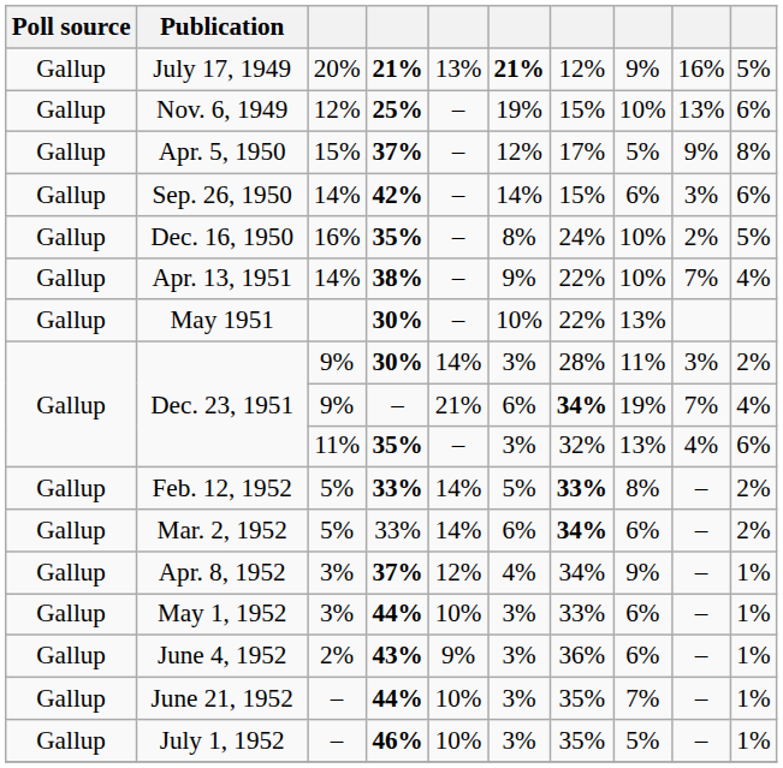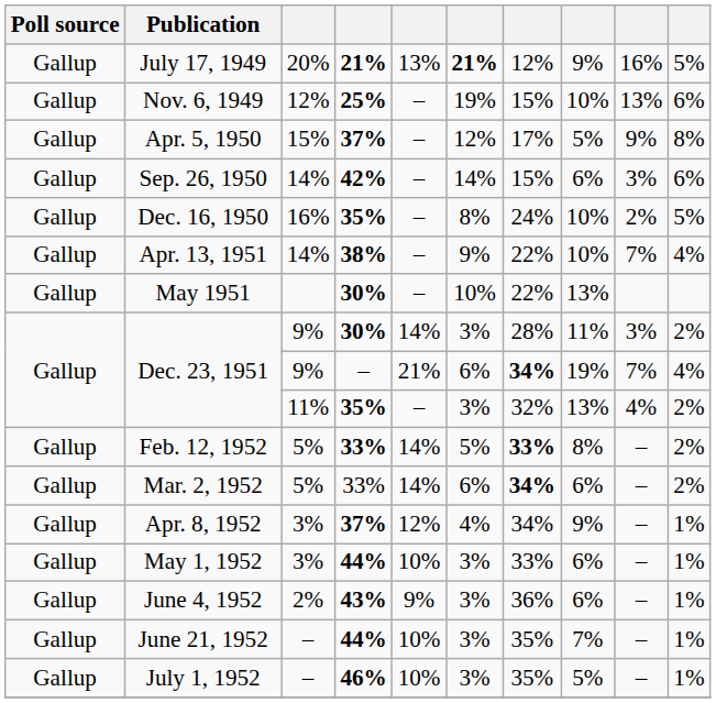Dec. 23, 1951 / 35% | column 10: 6% -> 2%
